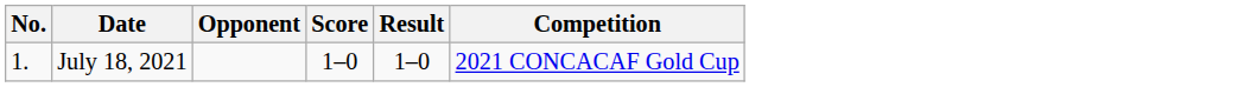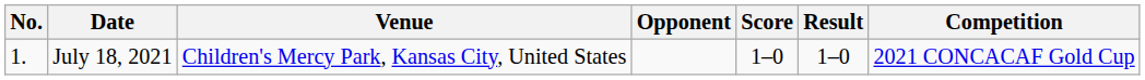+ column: Venue | Children's Mercy Park, Kansas City, United States
